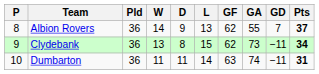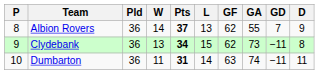columns swapped: D <-> Pts
